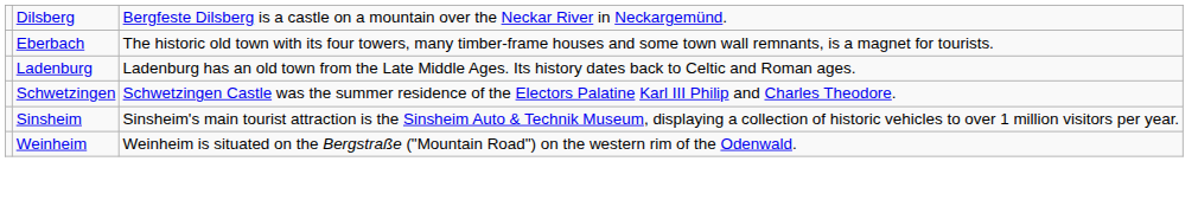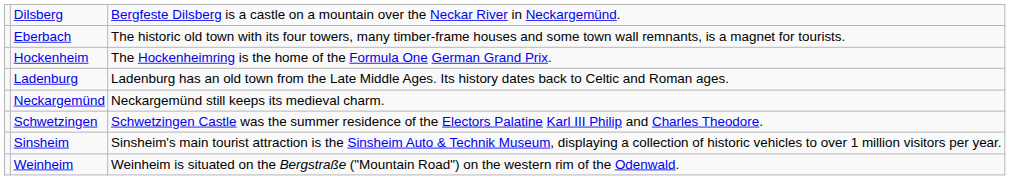+ row: Hockenheim | The Hockenheimring is the home of the Formula One German Grand Prix.
+ row: Neckargemünd | Neckargemünd still keeps its medieval charm.
